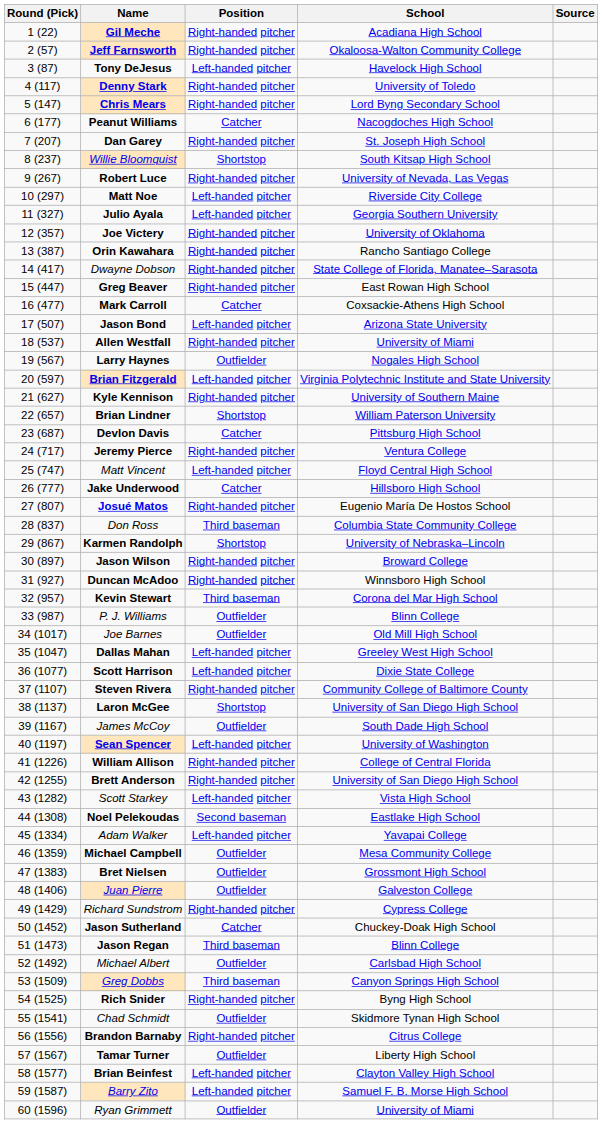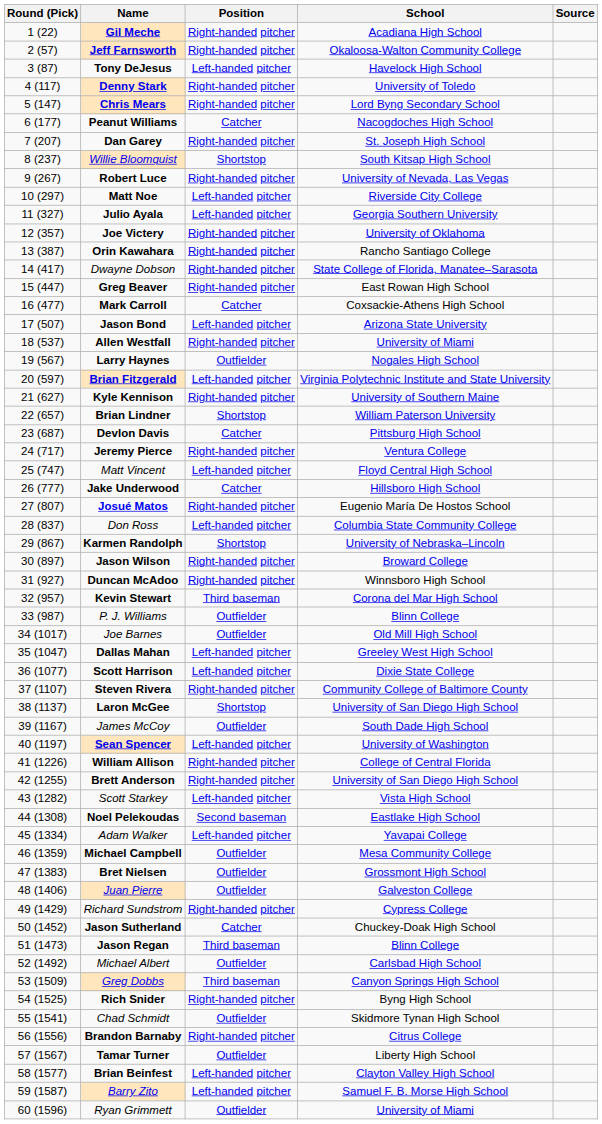Don Ross | Position: Third baseman -> Left-handed pitcher
